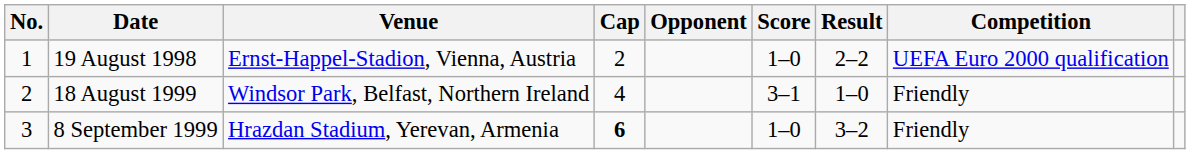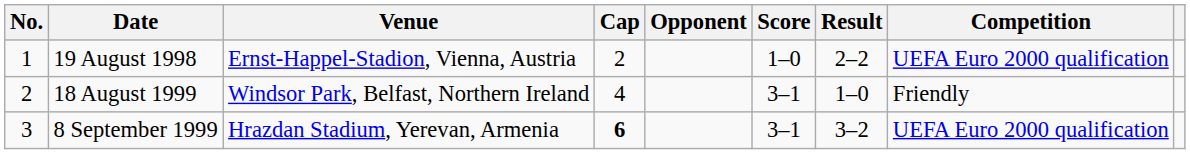8 September 1999 | Score: 1–0 -> 3–1
8 September 1999 | Competition: Friendly -> UEFA Euro 2000 qualification
